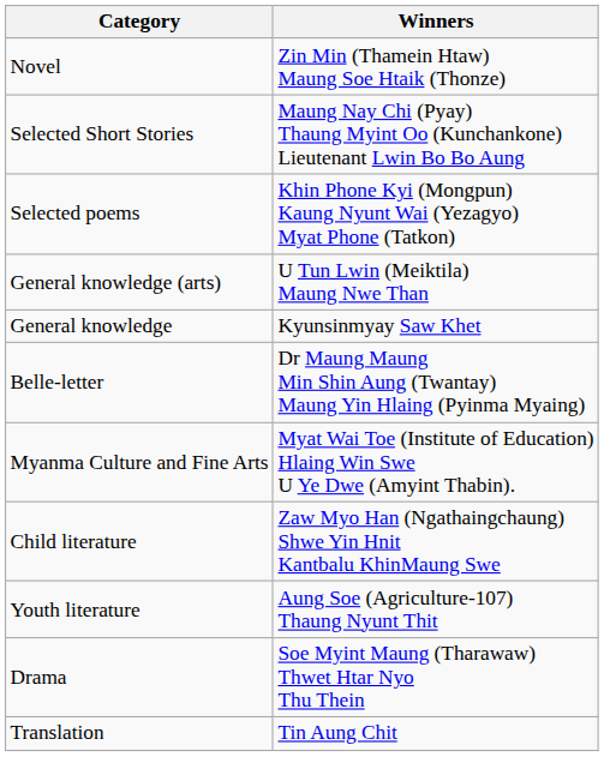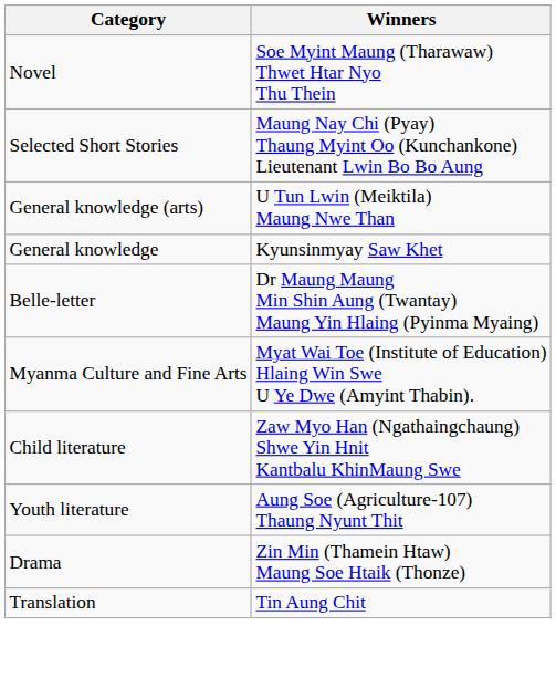Novel | Winners: Zin Min (Thamein Htaw) Maung Soe Htaik (Thonze) -> Soe Myint Maung (Tharawaw) Thwet Htar Nyo Thu Thein
- row: Selected poems | Khin Phone Kyi (Mongpun) Kaung Nyunt Wai (Yezagyo) Myat Phone (Tatkon)
Drama | Winners: Soe Myint Maung (Tharawaw) Thwet Htar Nyo Thu Thein -> Zin Min (Thamein Htaw) Maung Soe Htaik (Thonze)
